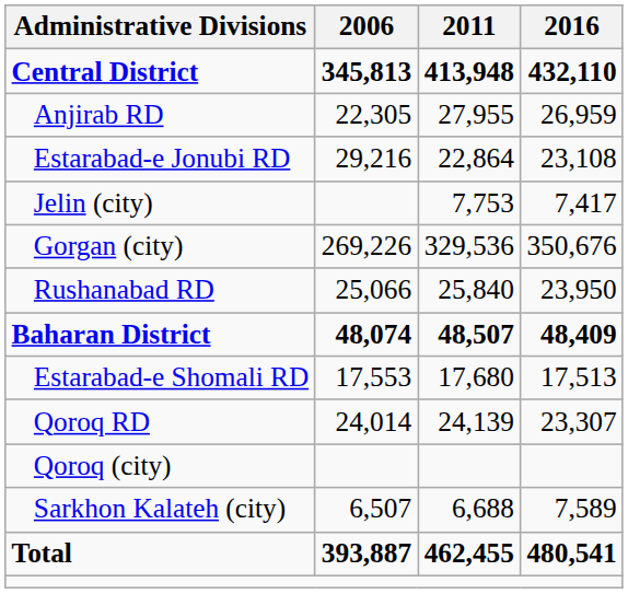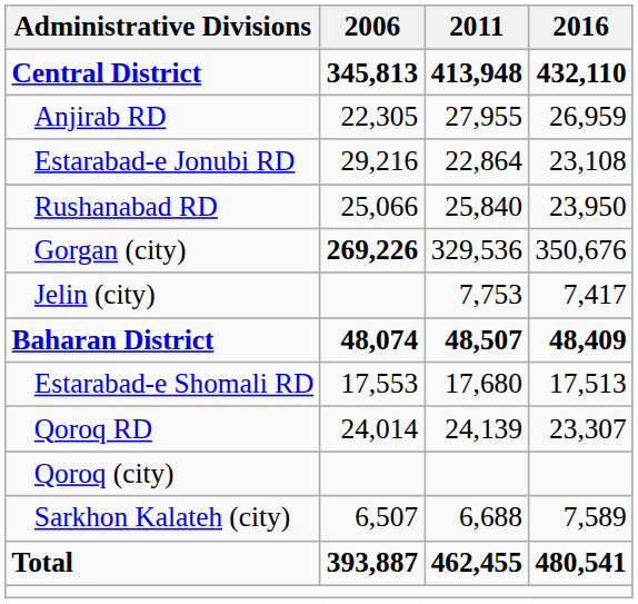rows swapped: Rushanabad RD <-> Jelin (city)
Gorgan (city) | 2006: normal -> bold
